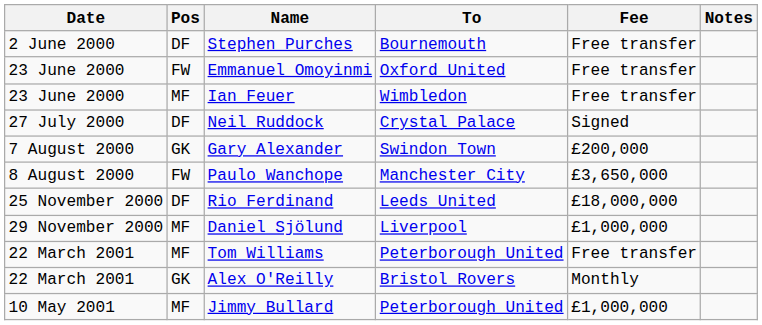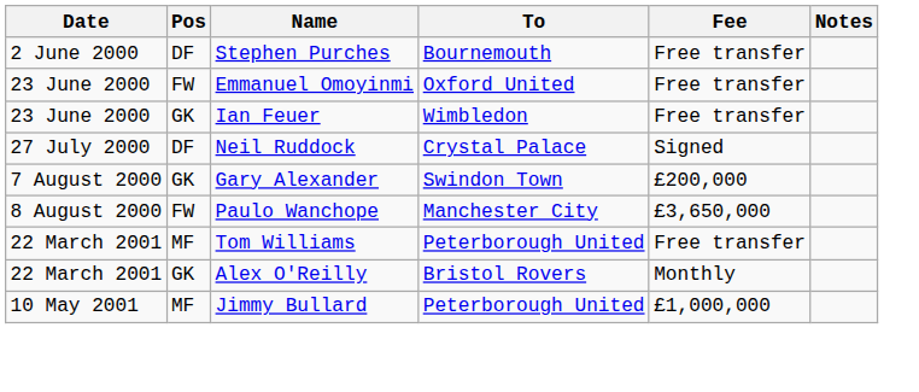Ian Feuer | Pos: MF -> GK
- row: 25 November 2000 | DF | Rio Ferdinand | Leeds United | £18,000,000
- row: 29 November 2000 | MF | Daniel Sjölund | Liverpool | £1,000,000
